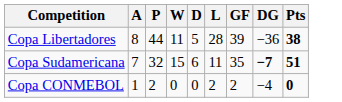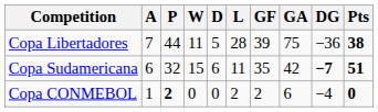+ column: GA | 75 | 42 | 6
Copa Libertadores | A: 8 -> 7
Copa Sudamericana | A: 7 -> 6
Copa CONMEBOL | P: normal -> bold
